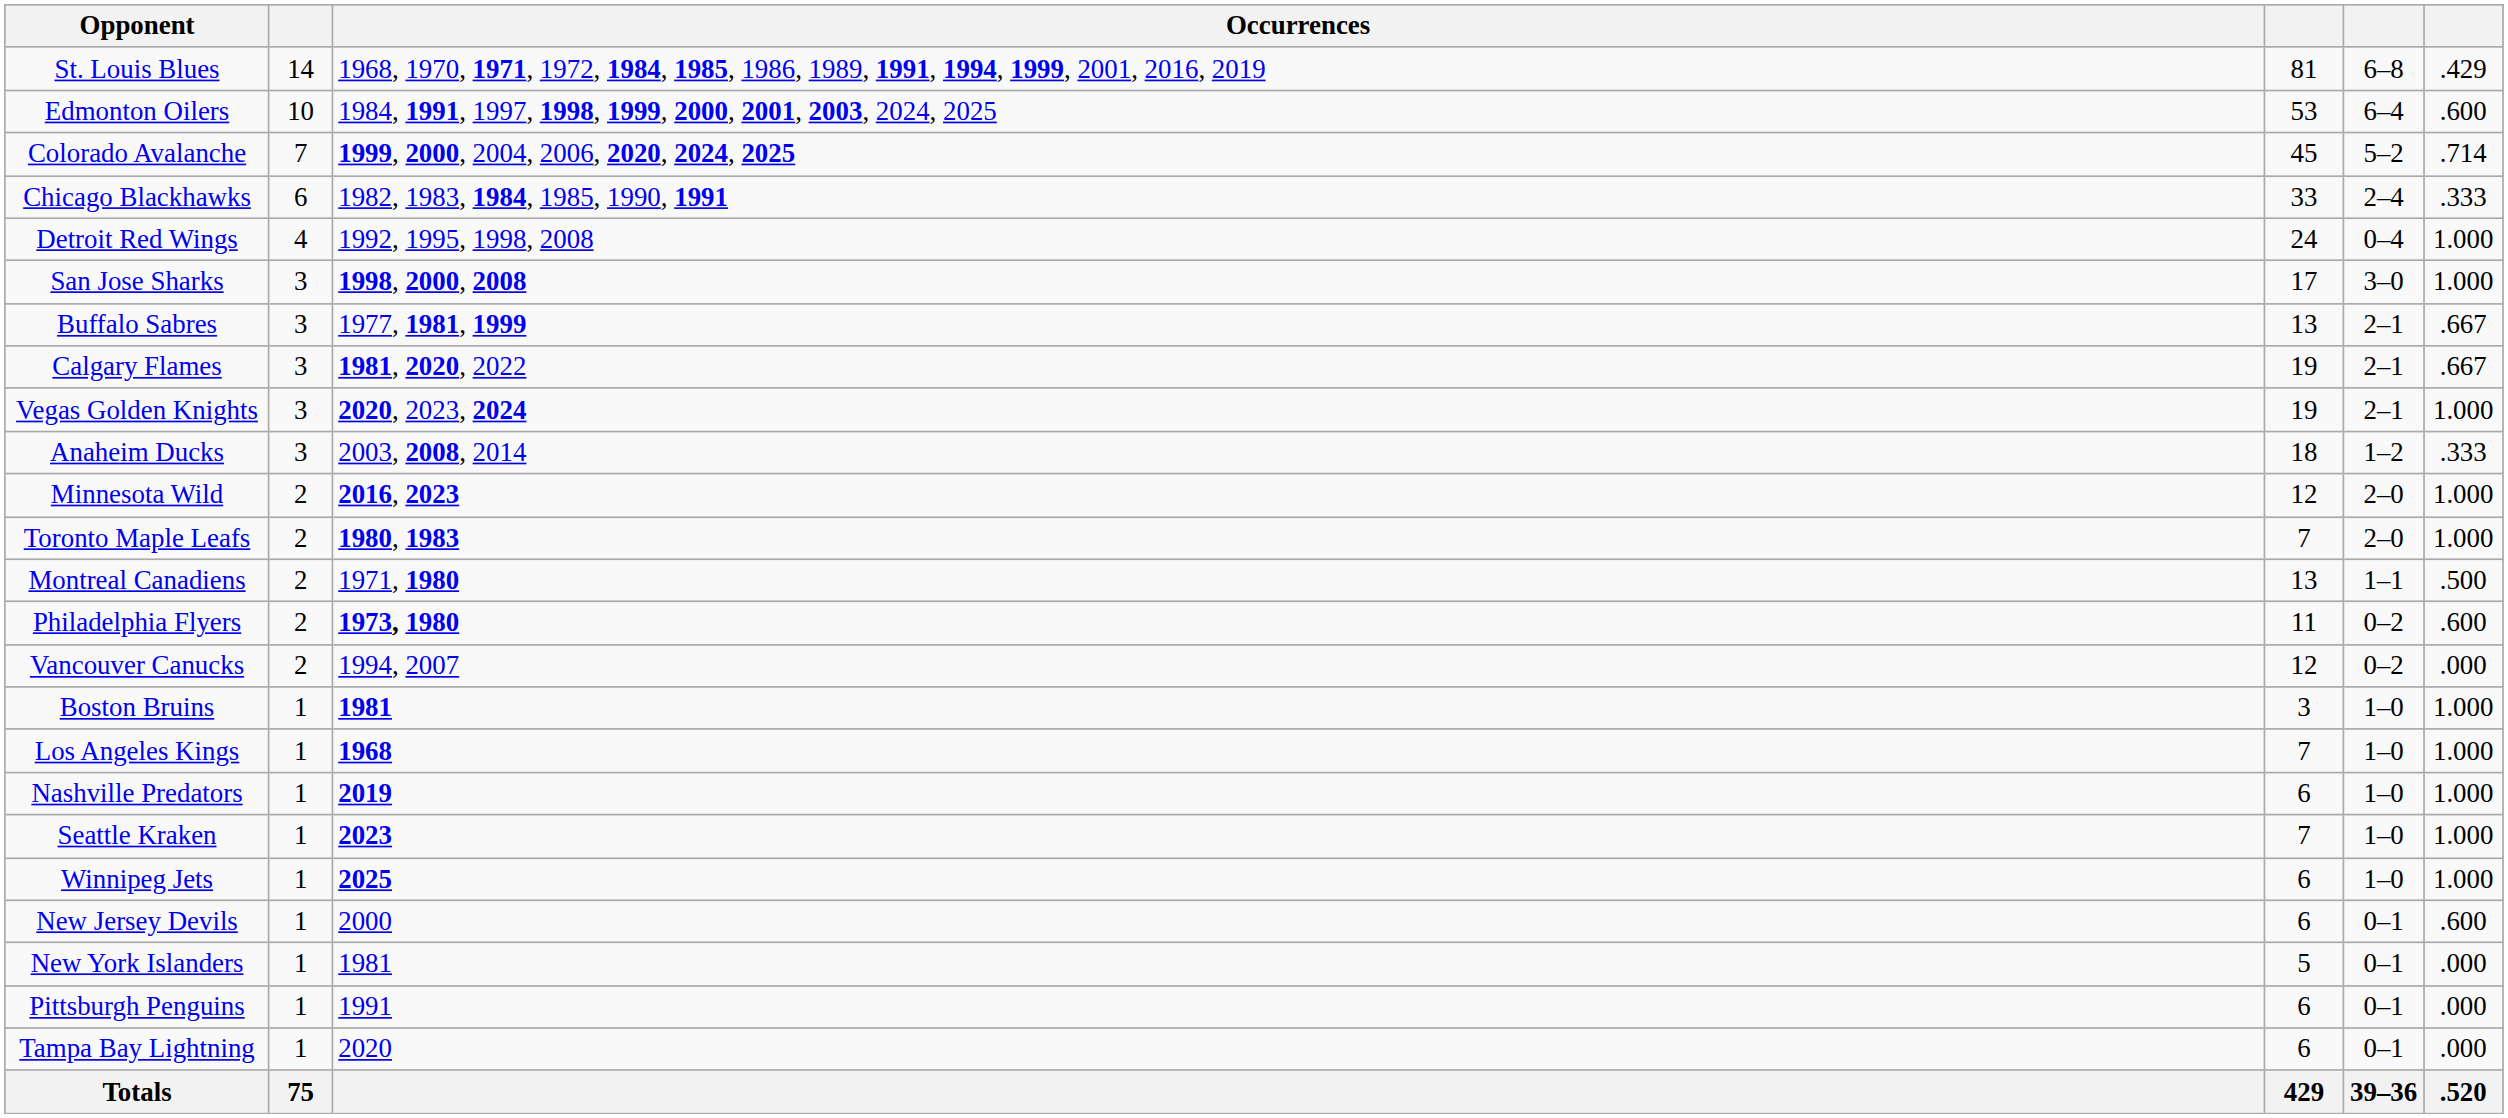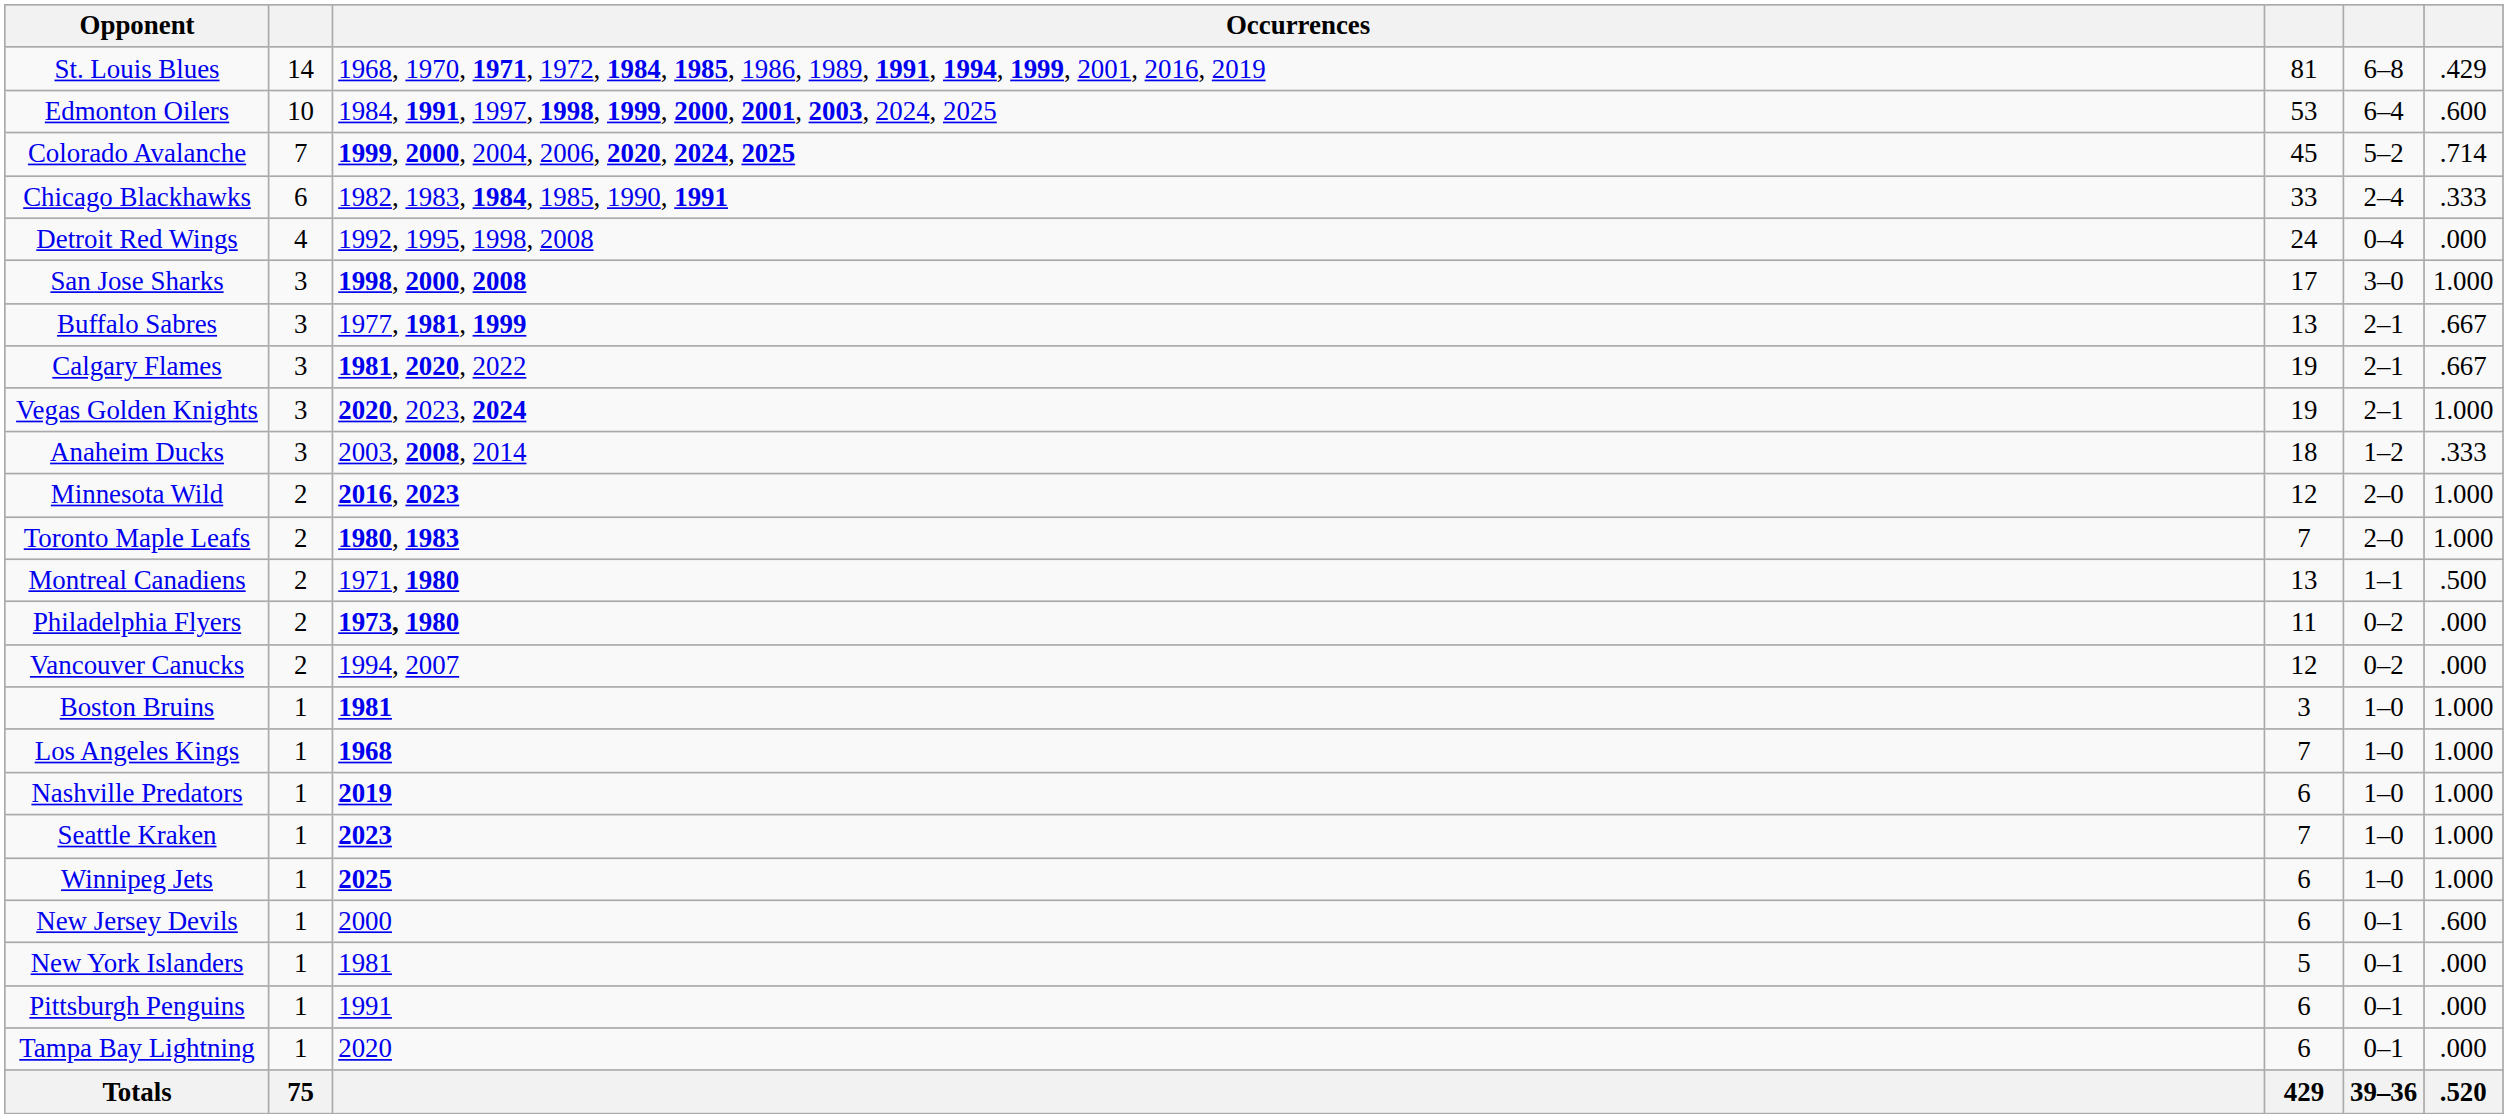Detroit Red Wings | column 6: 1.000 -> .000
Philadelphia Flyers | column 6: .600 -> .000
